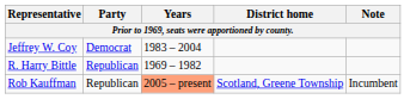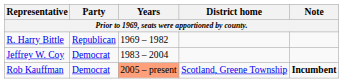rows swapped: R. Harry Bittle <-> Jeffrey W. Coy
Rob Kauffman | Party: Republican -> Democrat
Rob Kauffman | Note: normal -> bold
